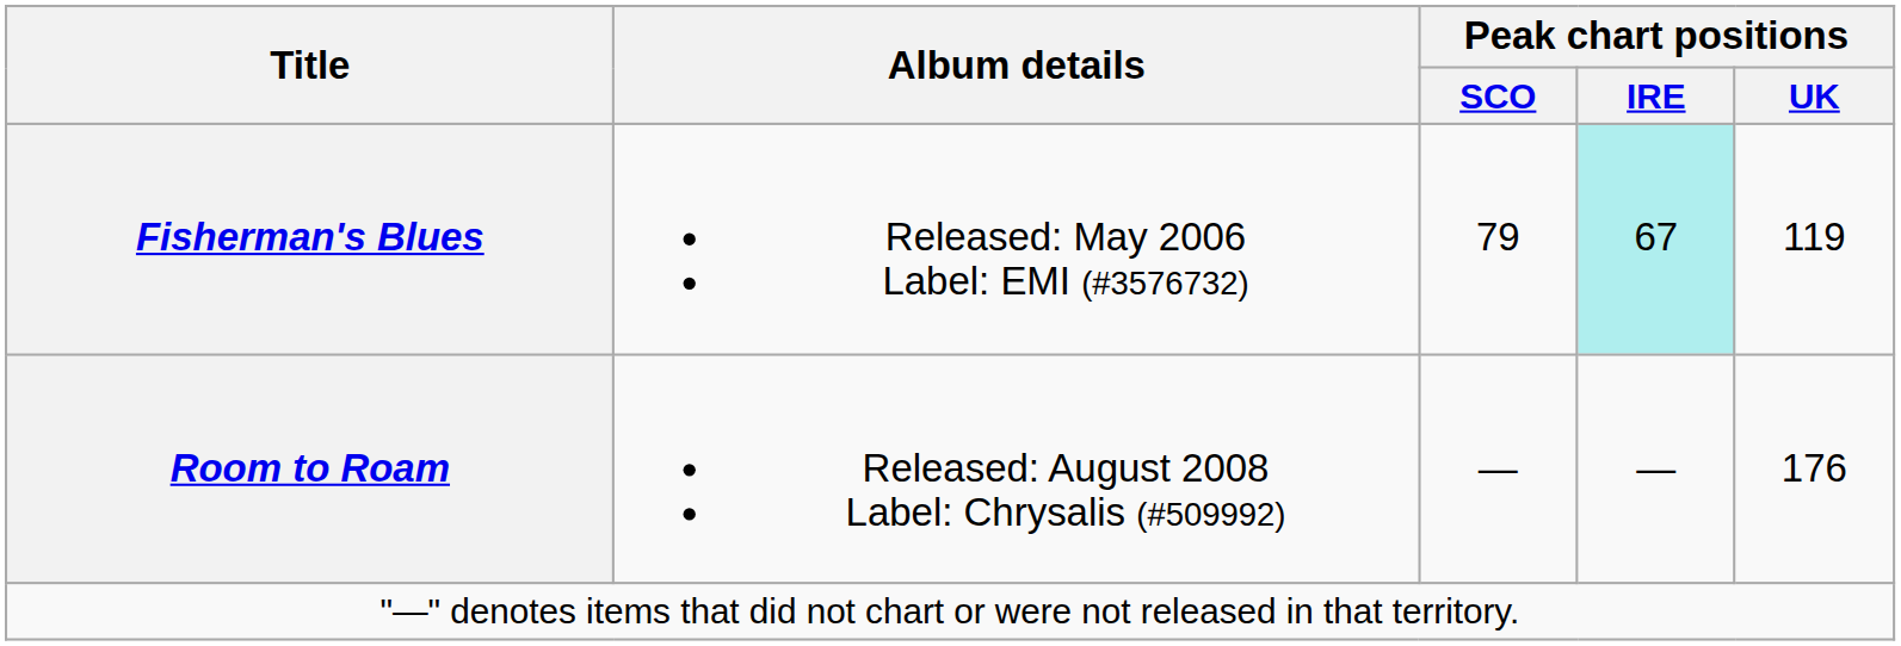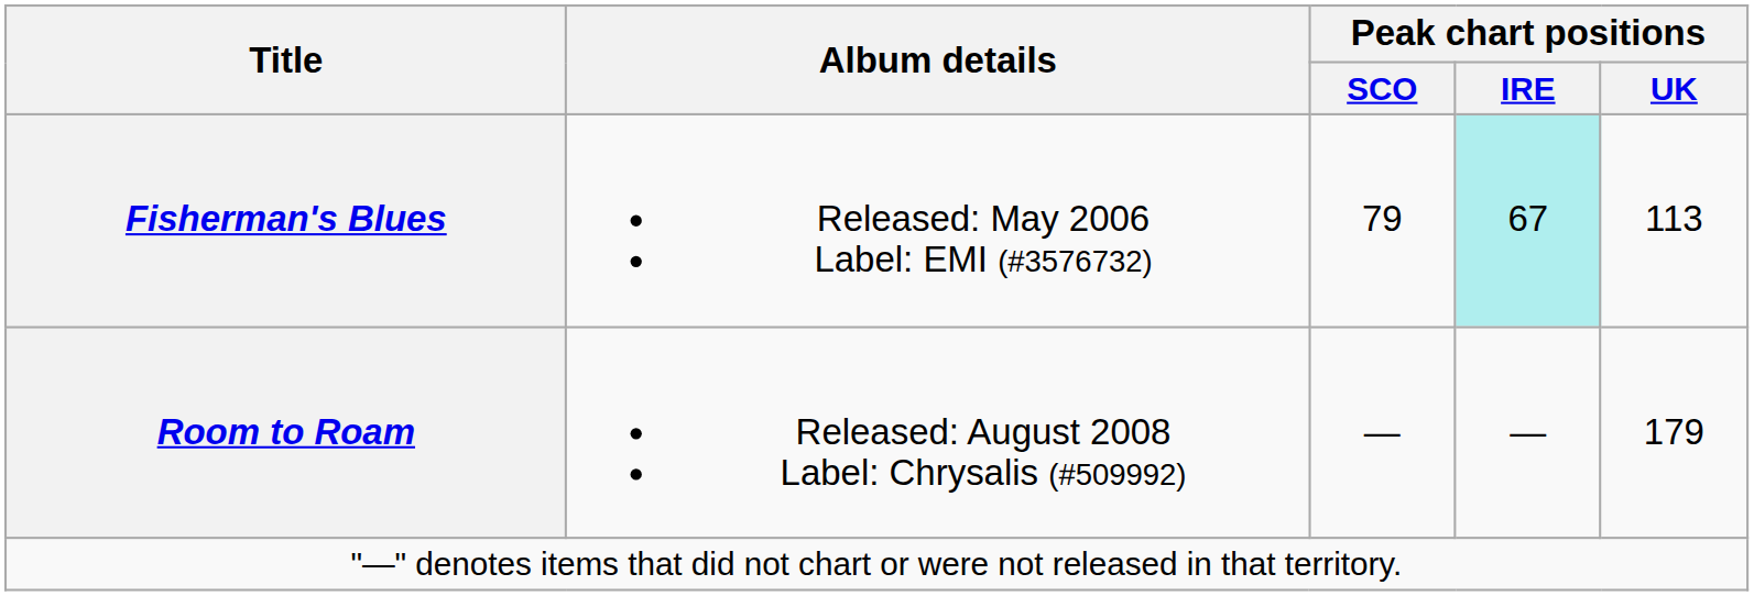Fisherman's Blues | Peak chart positions / UK: 119 -> 113
Room to Roam | Peak chart positions / UK: 176 -> 179
